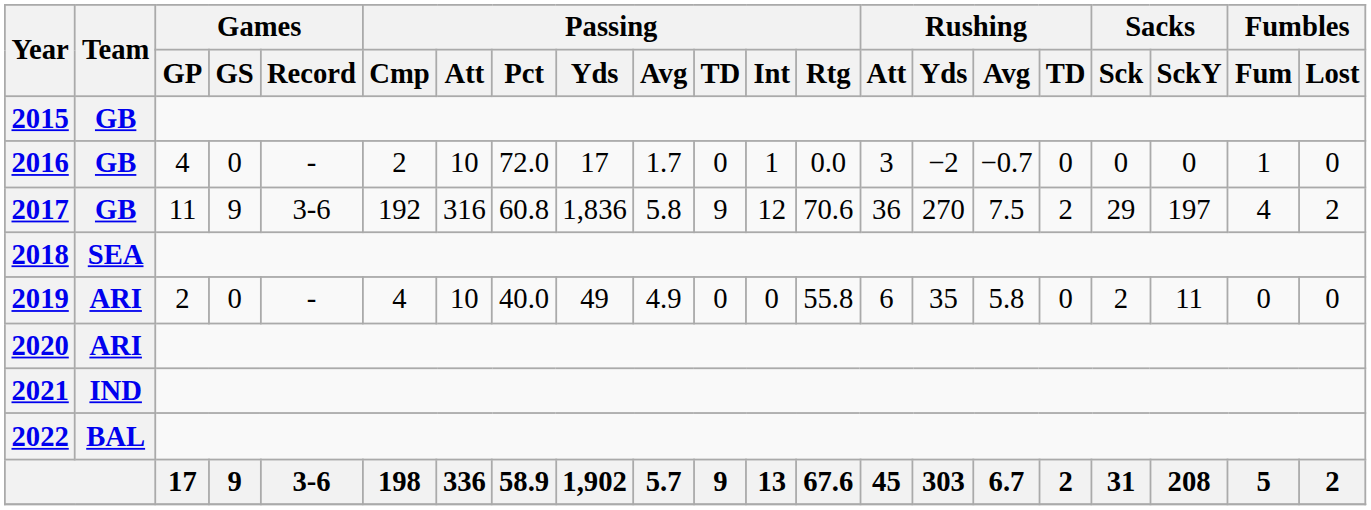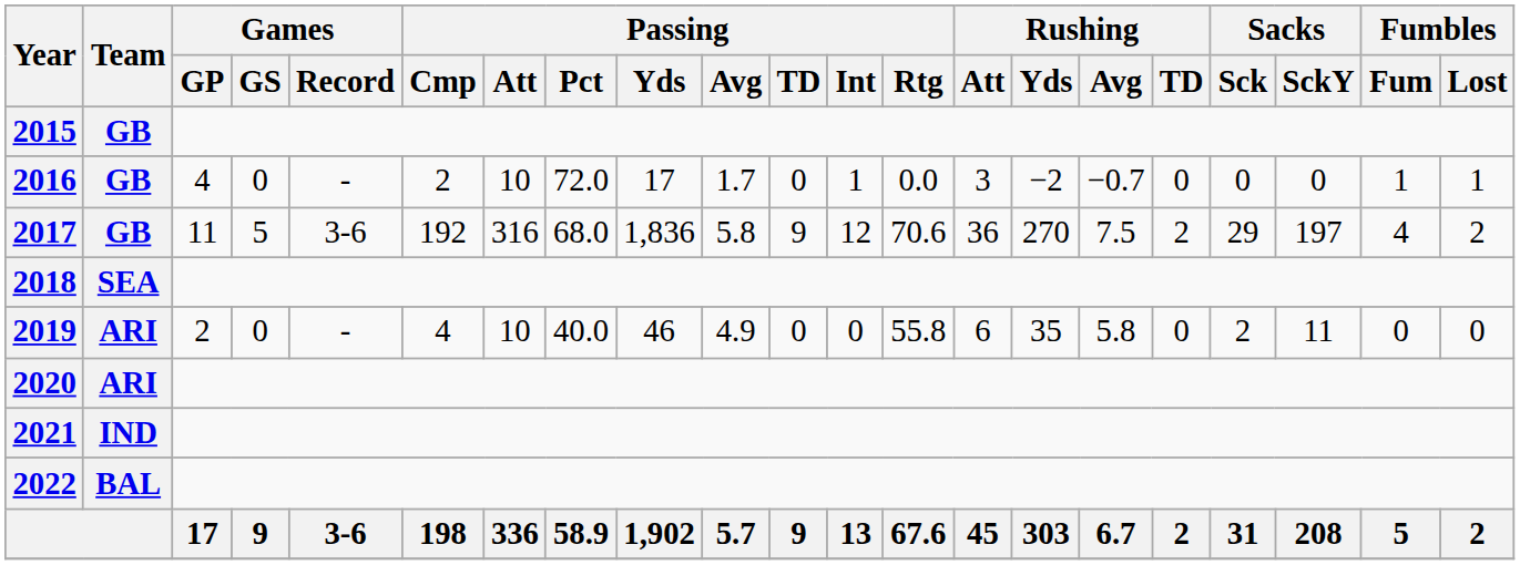2016 | Fumbles / Lost: 0 -> 1
2017 | Games / GS: 9 -> 5
2017 | Passing / Pct: 60.8 -> 68.0
2019 | Passing / Yds: 49 -> 46
